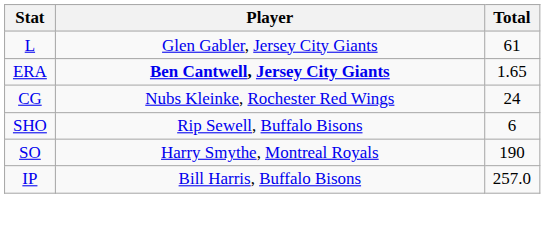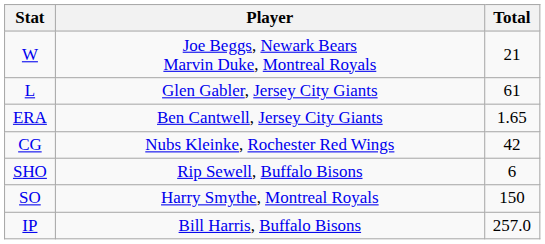+ row: W | Joe Beggs, Newark Bears Marvin Duke, Montreal Royals | 21
ERA | Player: bold -> normal
CG | Total: 24 -> 42
SO | Total: 190 -> 150
